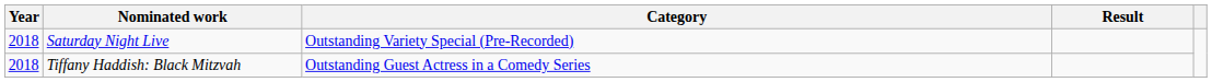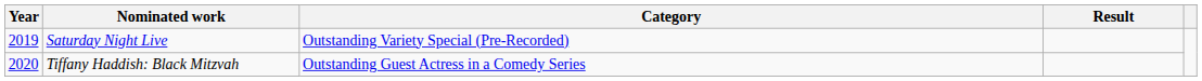Saturday Night Live | Year: 2018 -> 2019
Tiffany Haddish: Black Mitzvah | Year: 2018 -> 2020
